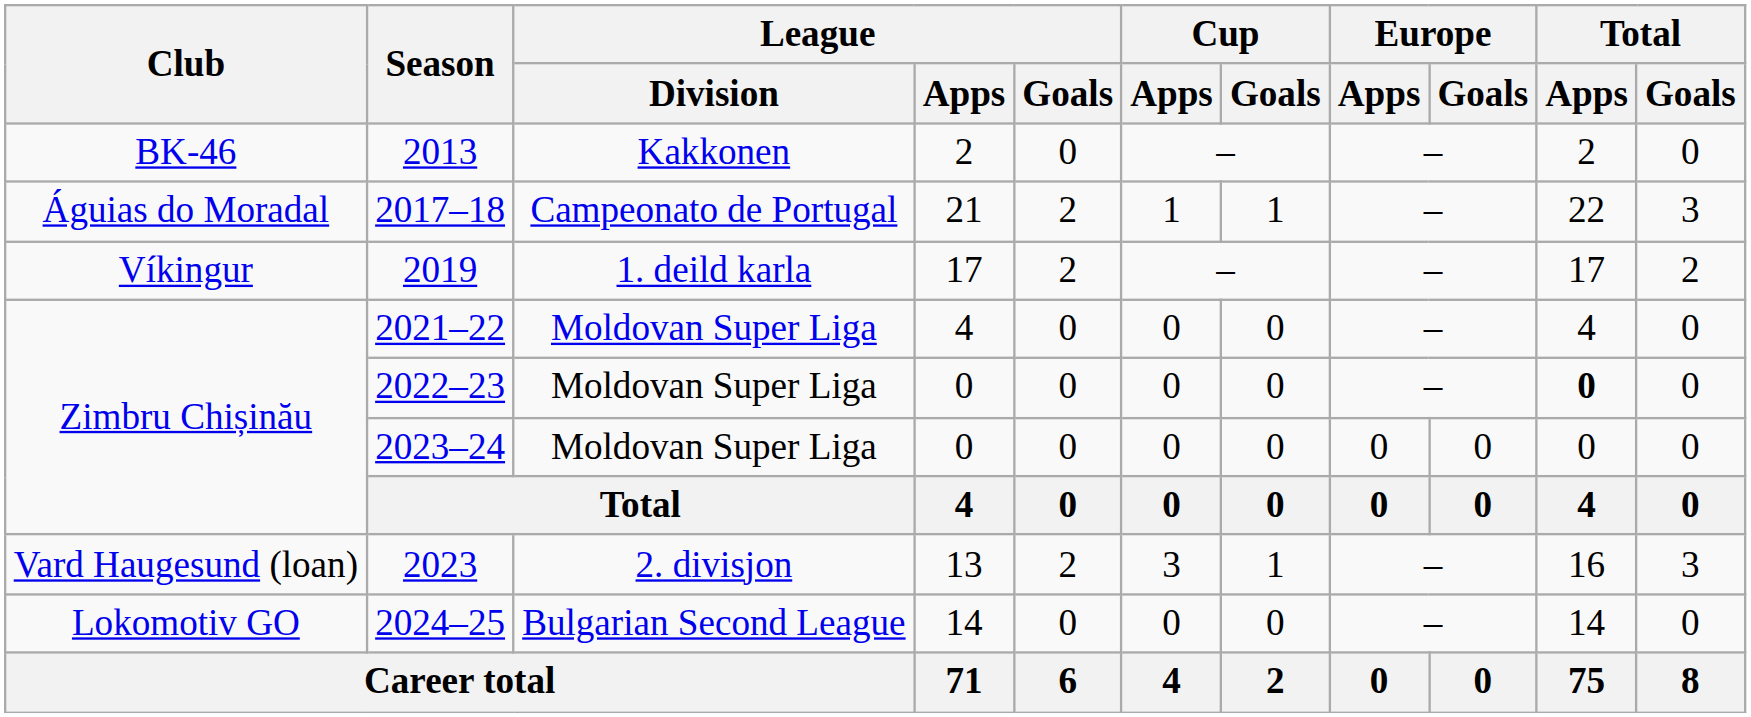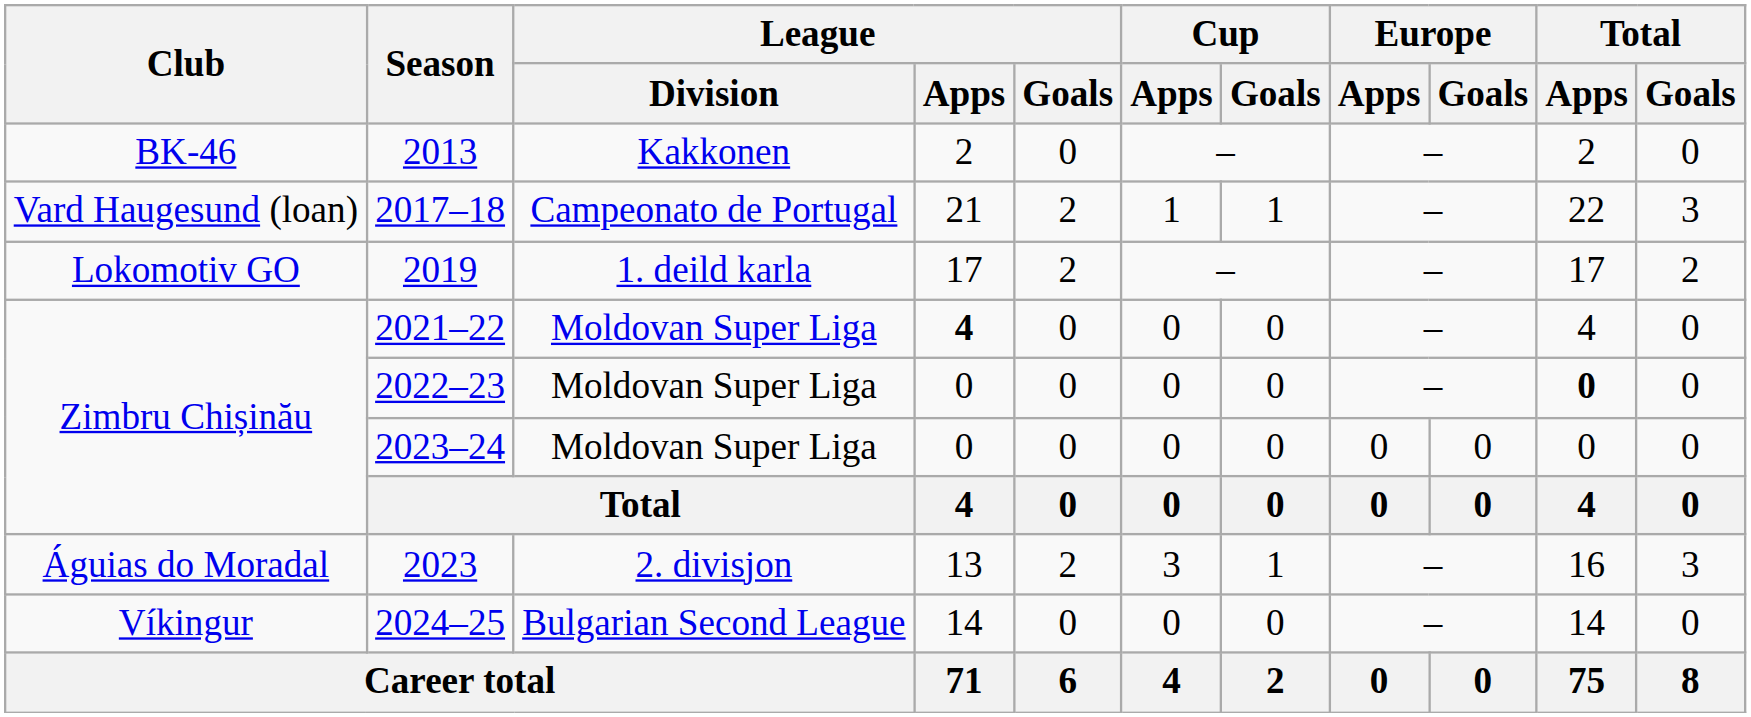2017–18 | Club: Águias do Moradal -> Vard Haugesund (loan)
2019 | Club: Víkingur -> Lokomotiv GO
2021–22 | League / Apps: normal -> bold
2023 | Club: Vard Haugesund (loan) -> Águias do Moradal
2024–25 | Club: Lokomotiv GO -> Víkingur
